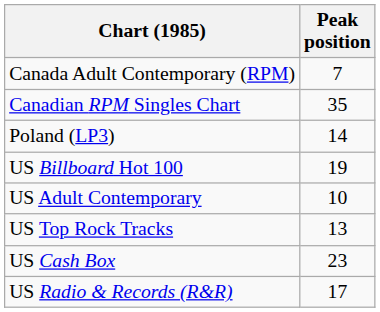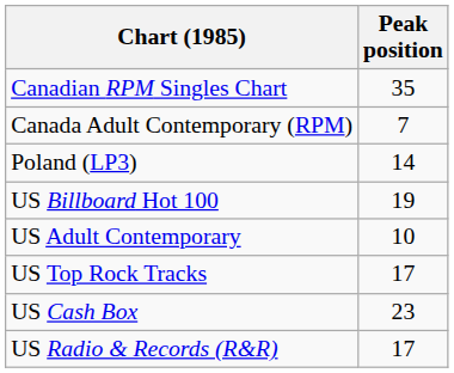rows swapped: Canadian RPM Singles Chart <-> Canada Adult Contemporary (RPM)
US Top Rock Tracks | Peak position: 13 -> 17
